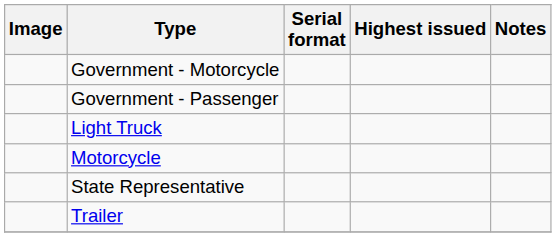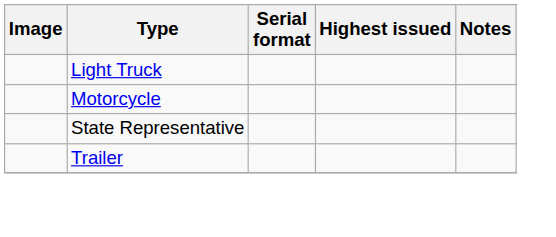- row: Government - Motorcycle
- row: Government - Passenger
